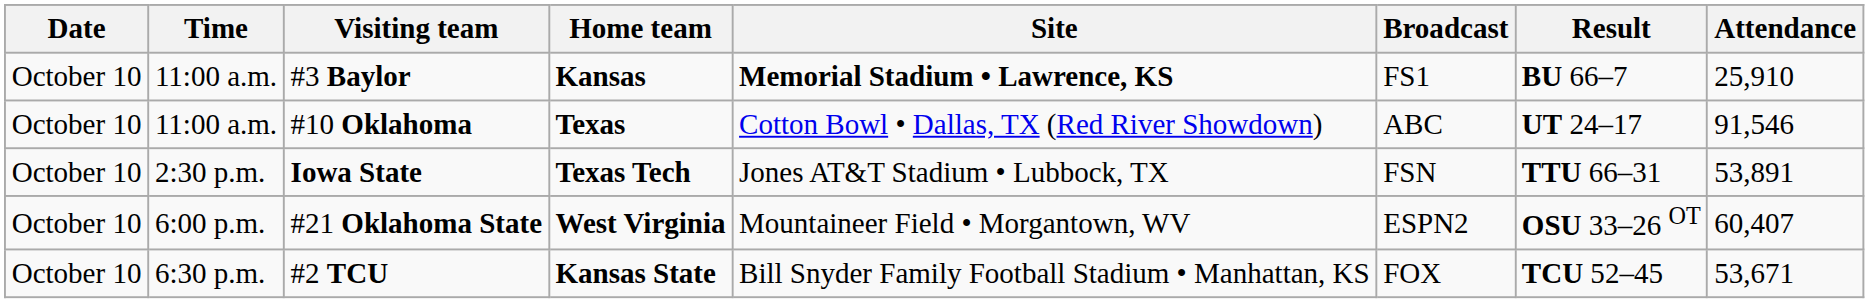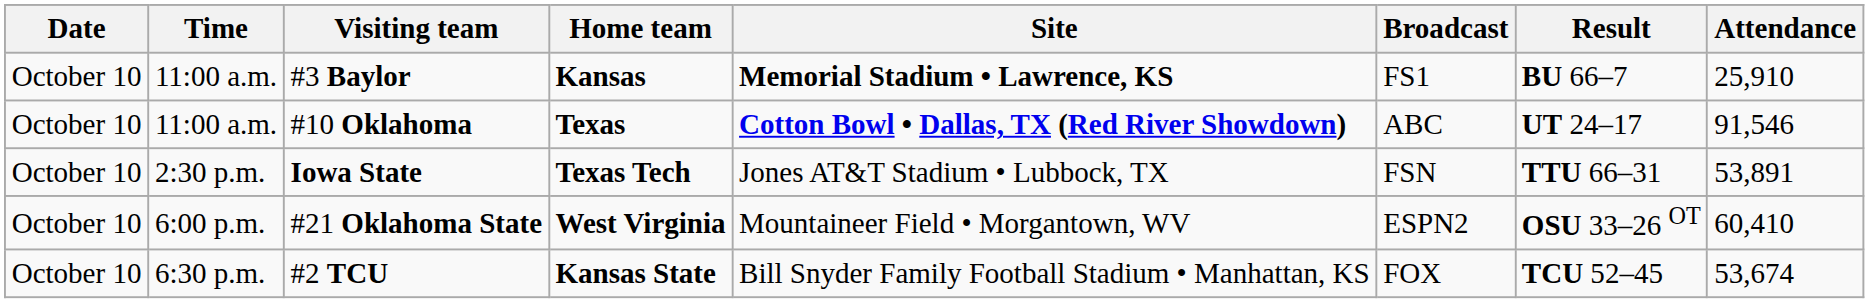#10 Oklahoma | Site: normal -> bold
#21 Oklahoma State | Attendance: 60,407 -> 60,410
#2 TCU | Attendance: 53,671 -> 53,674
